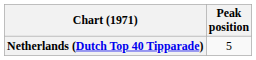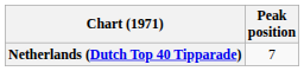Netherlands (Dutch Top 40 Tipparade) | Peak position: 5 -> 7
